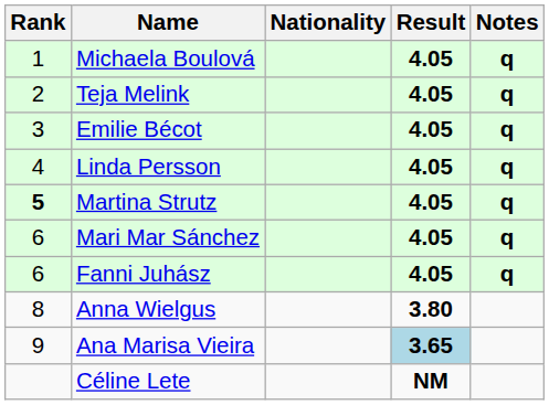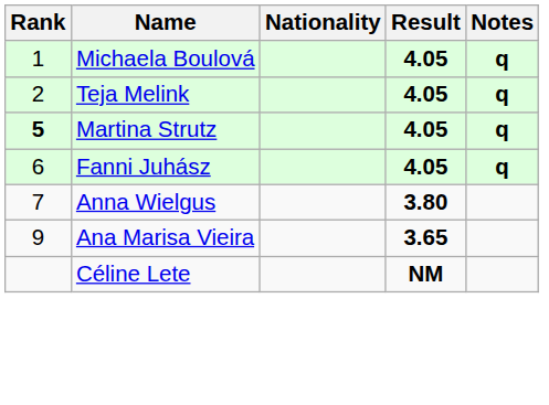- row: 3 | Emilie Bécot | 4.05 | q
- row: 4 | Linda Persson | 4.05 | q
- row: 6 | Mari Mar Sánchez | 4.05 | q
Anna Wielgus | Rank: 8 -> 7
Ana Marisa Vieira | Result: lightblue background -> no background
